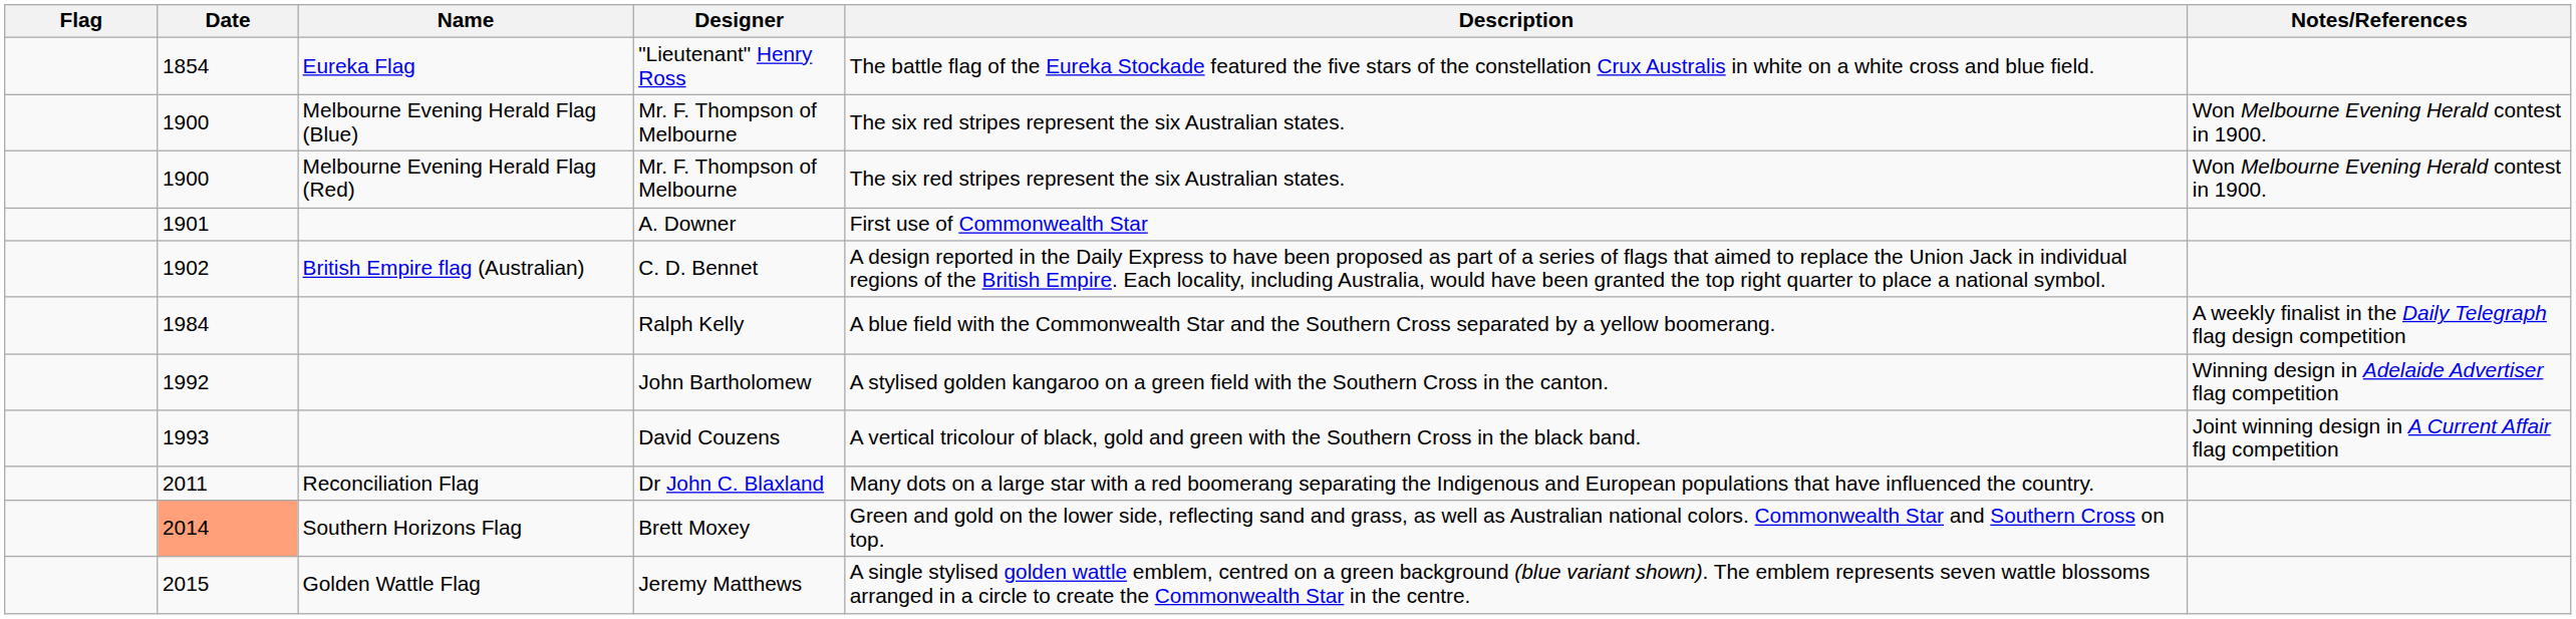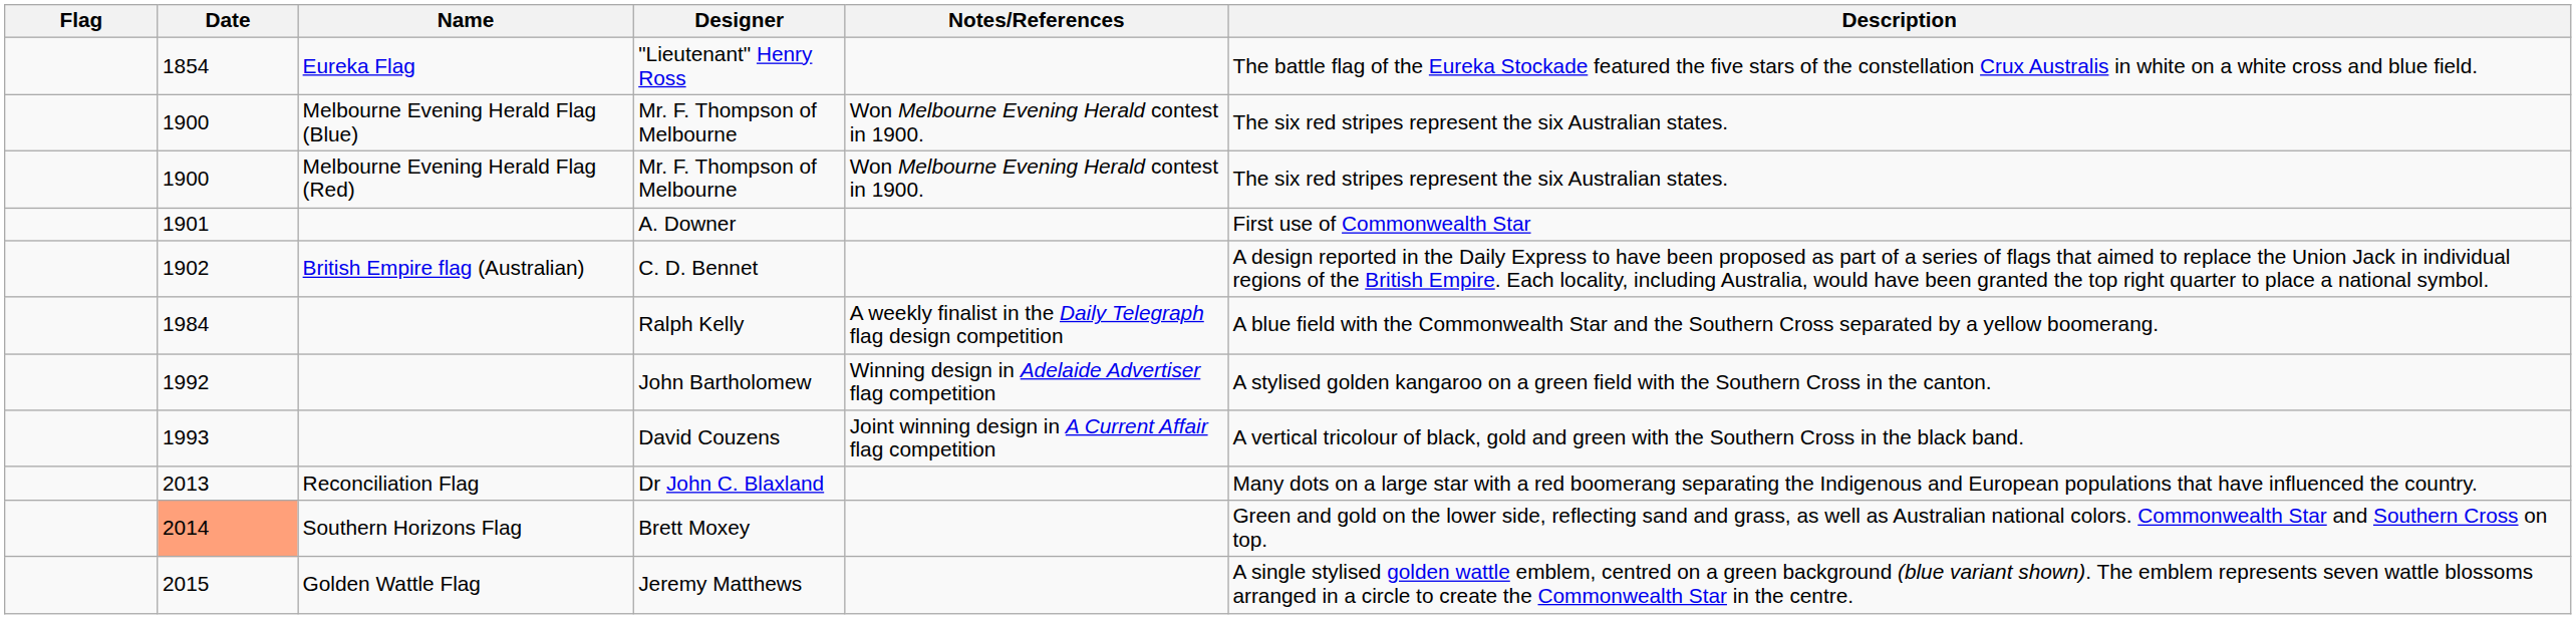columns swapped: Description <-> Notes/References
Dr John C. Blaxland | Date: 2011 -> 2013
